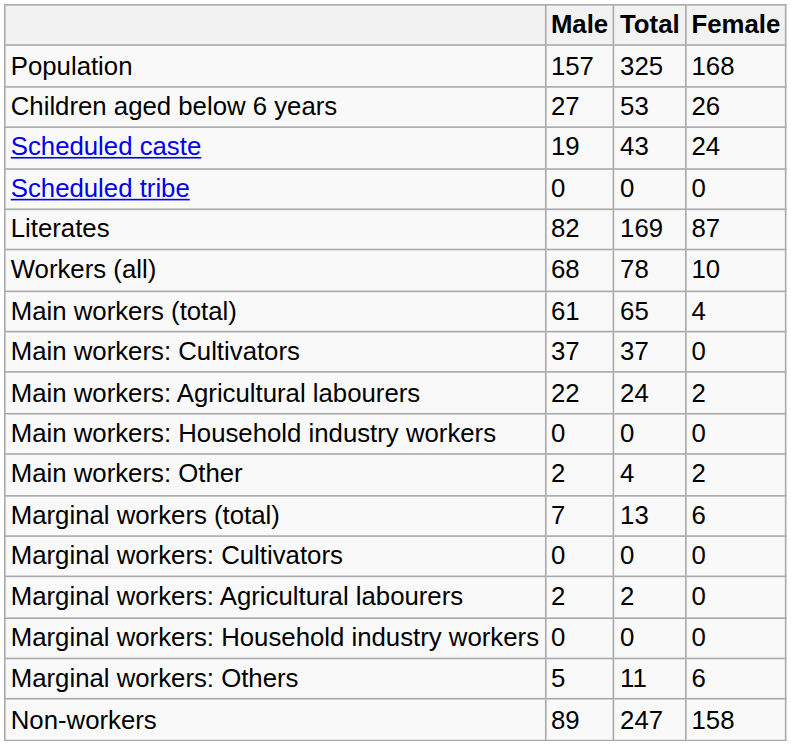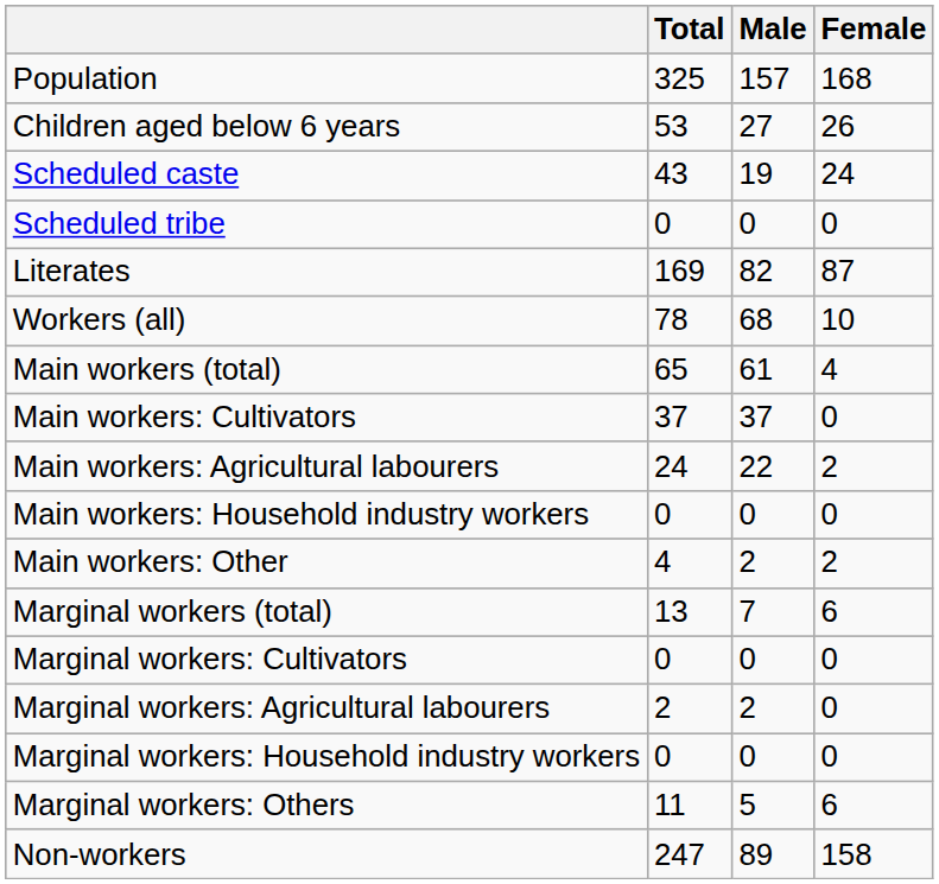columns swapped: Total <-> Male
